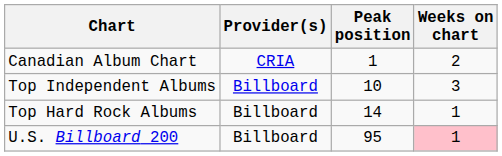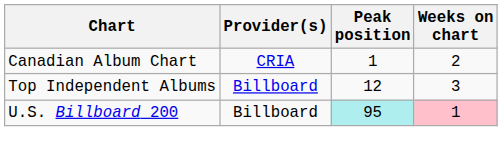Top Independent Albums | Peak position: 10 -> 12
- row: Top Hard Rock Albums | Billboard | 14 | 1
U.S. Billboard 200 | Peak position: no background -> paleturquoise background
